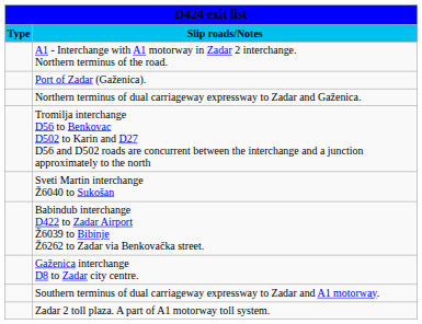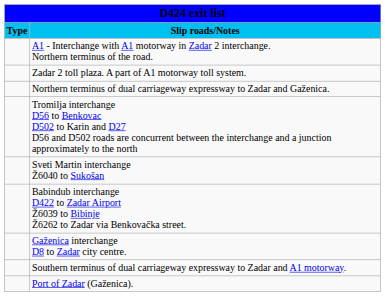rows swapped: Zadar 2 toll plaza. A part of A1 motorway toll system. <-> Port of Zadar (Gaženica).
